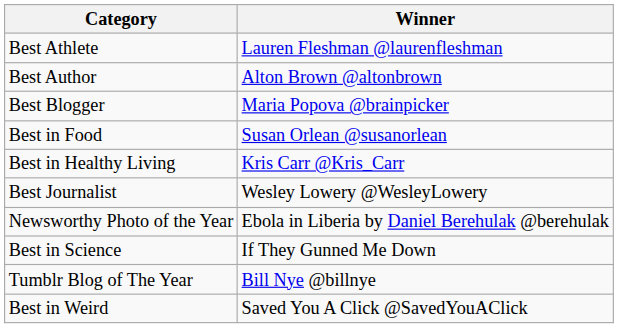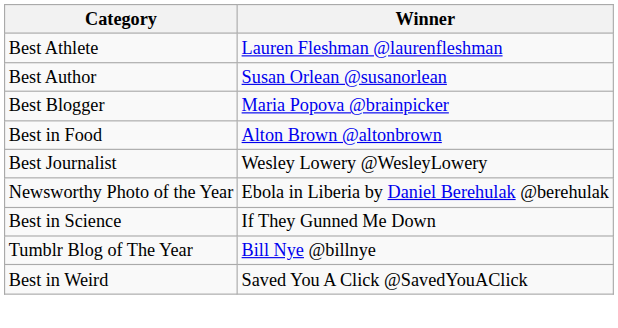Best Author | Winner: Alton Brown @altonbrown -> Susan Orlean @susanorlean
Best in Food | Winner: Susan Orlean @susanorlean -> Alton Brown @altonbrown
- row: Best in Healthy Living | Kris Carr @Kris_Carr
